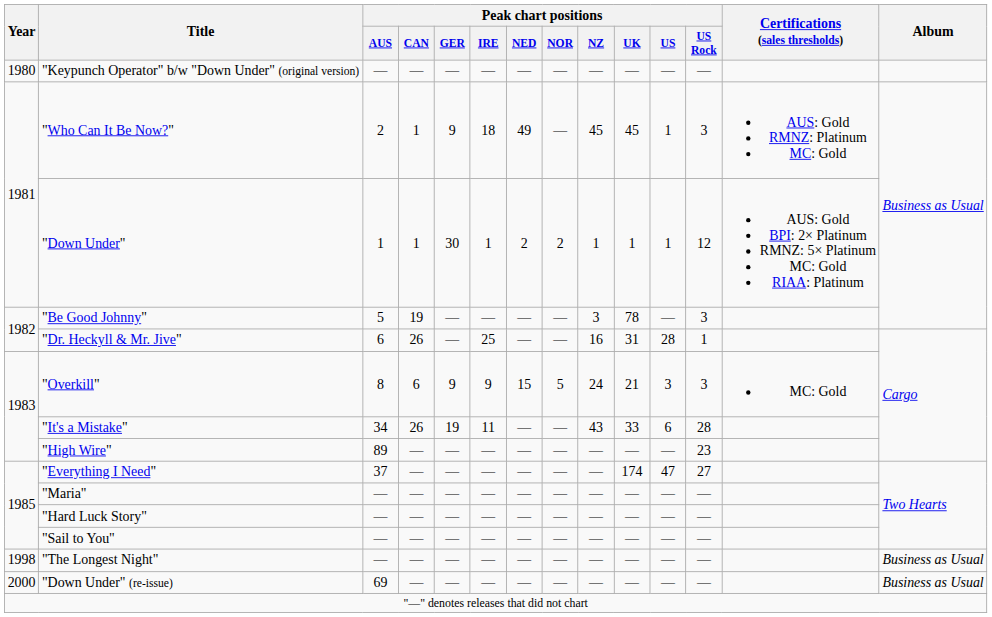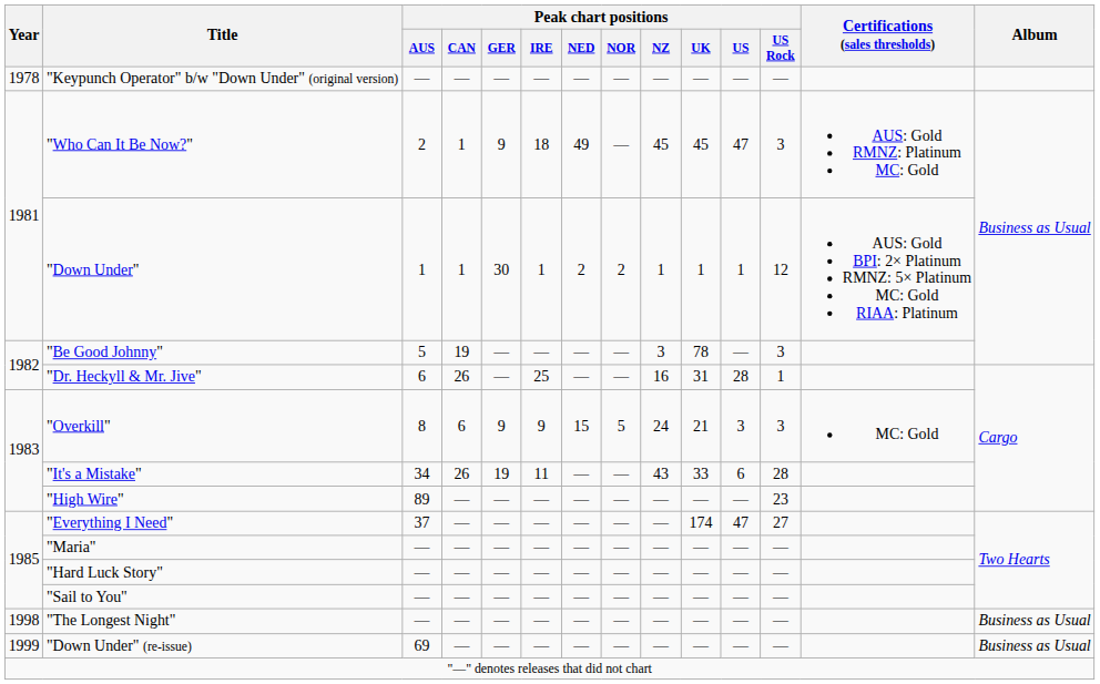"Keypunch Operator" b/w "Down Under" (original version) | Year: 1980 -> 1978
"Who Can It Be Now?" | Peak chart positions / US: 1 -> 47
"Down Under" (re-issue) | Year: 2000 -> 1999
